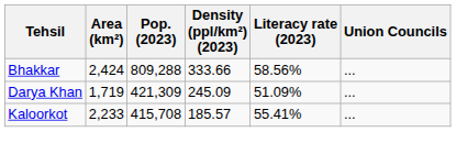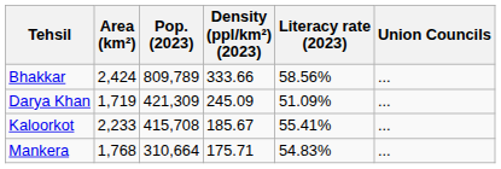Bhakkar | Pop. (2023): 809,288 -> 809,789
Kaloorkot | Density (ppl/km²) (2023): 185.57 -> 185.67
+ row: Mankera | 1,768 | 310,664 | 175.71 | 54.83% | ...
